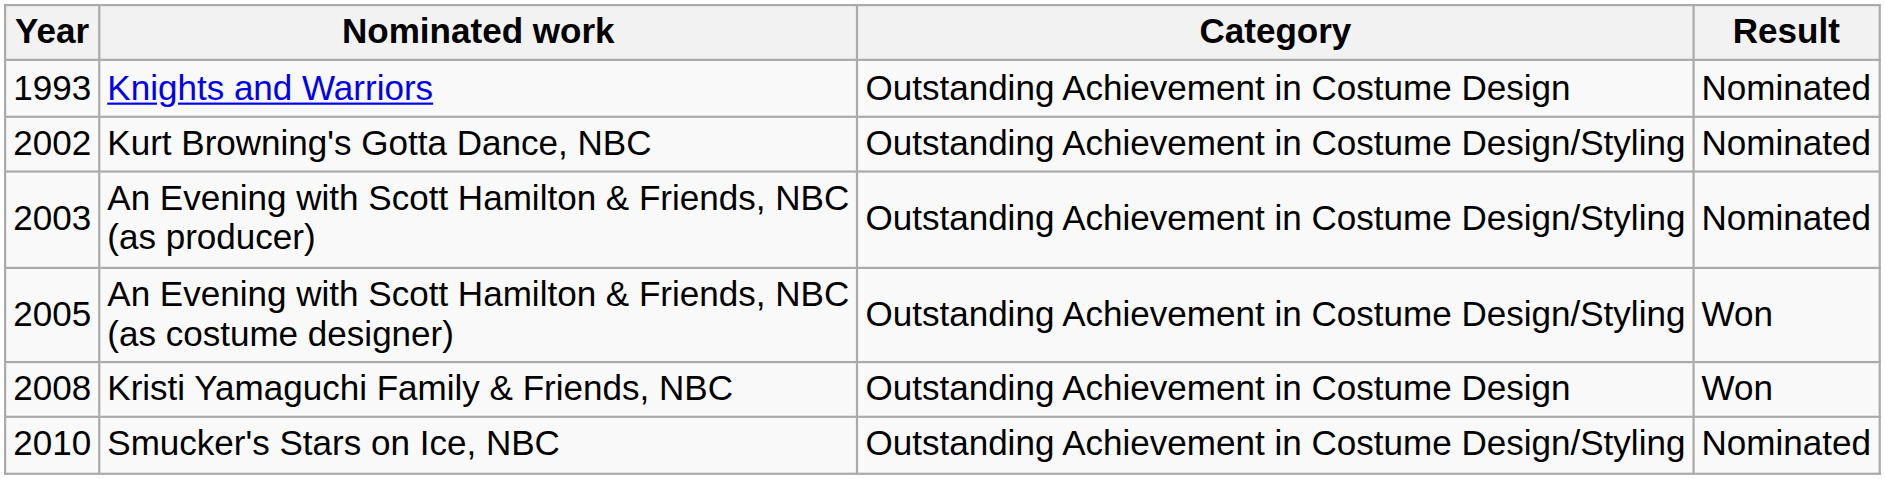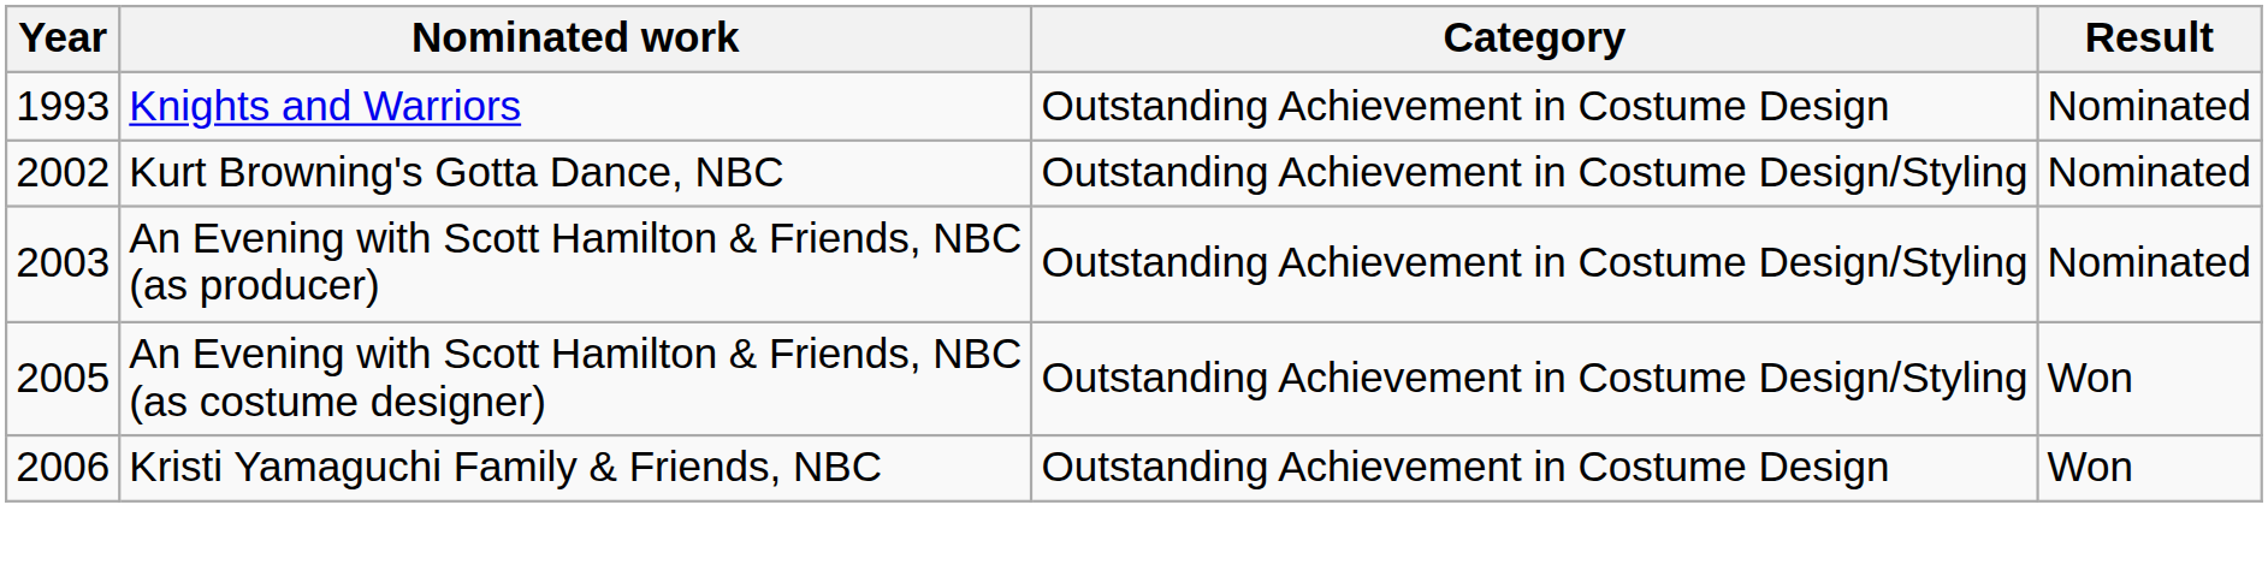Kristi Yamaguchi Family & Friends, NBC | Year: 2008 -> 2006
- row: 2010 | Smucker's Stars on Ice, NBC | Outstanding Achievement in Costume Design/Styling | Nominated
